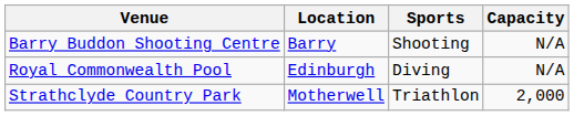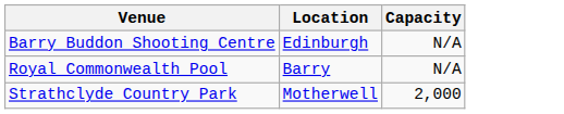- column: Sports | Shooting | Diving | Triathlon
Barry Buddon Shooting Centre | Location: Barry -> Edinburgh
Royal Commonwealth Pool | Location: Edinburgh -> Barry
